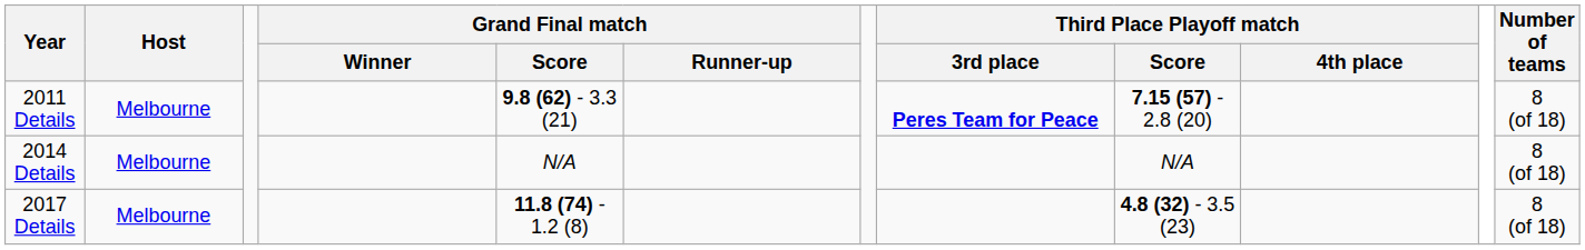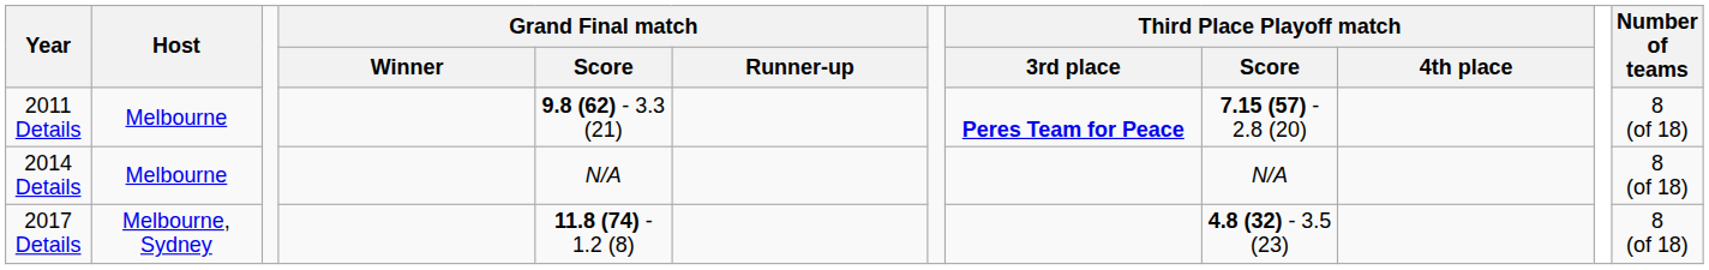2017 Details | Host: Melbourne -> Melbourne, Sydney
